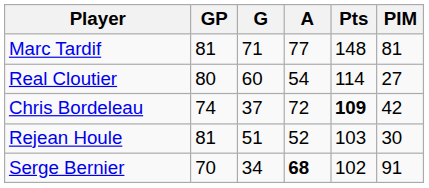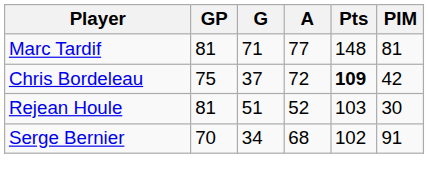- row: Real Cloutier | 80 | 60 | 54 | 114 | 27
Chris Bordeleau | GP: 74 -> 75
Serge Bernier | A: bold -> normal
